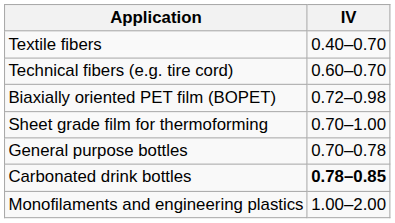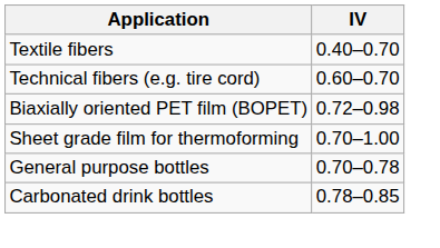Carbonated drink bottles | IV: bold -> normal
- row: Monofilaments and engineering plastics | 1.00–2.00
